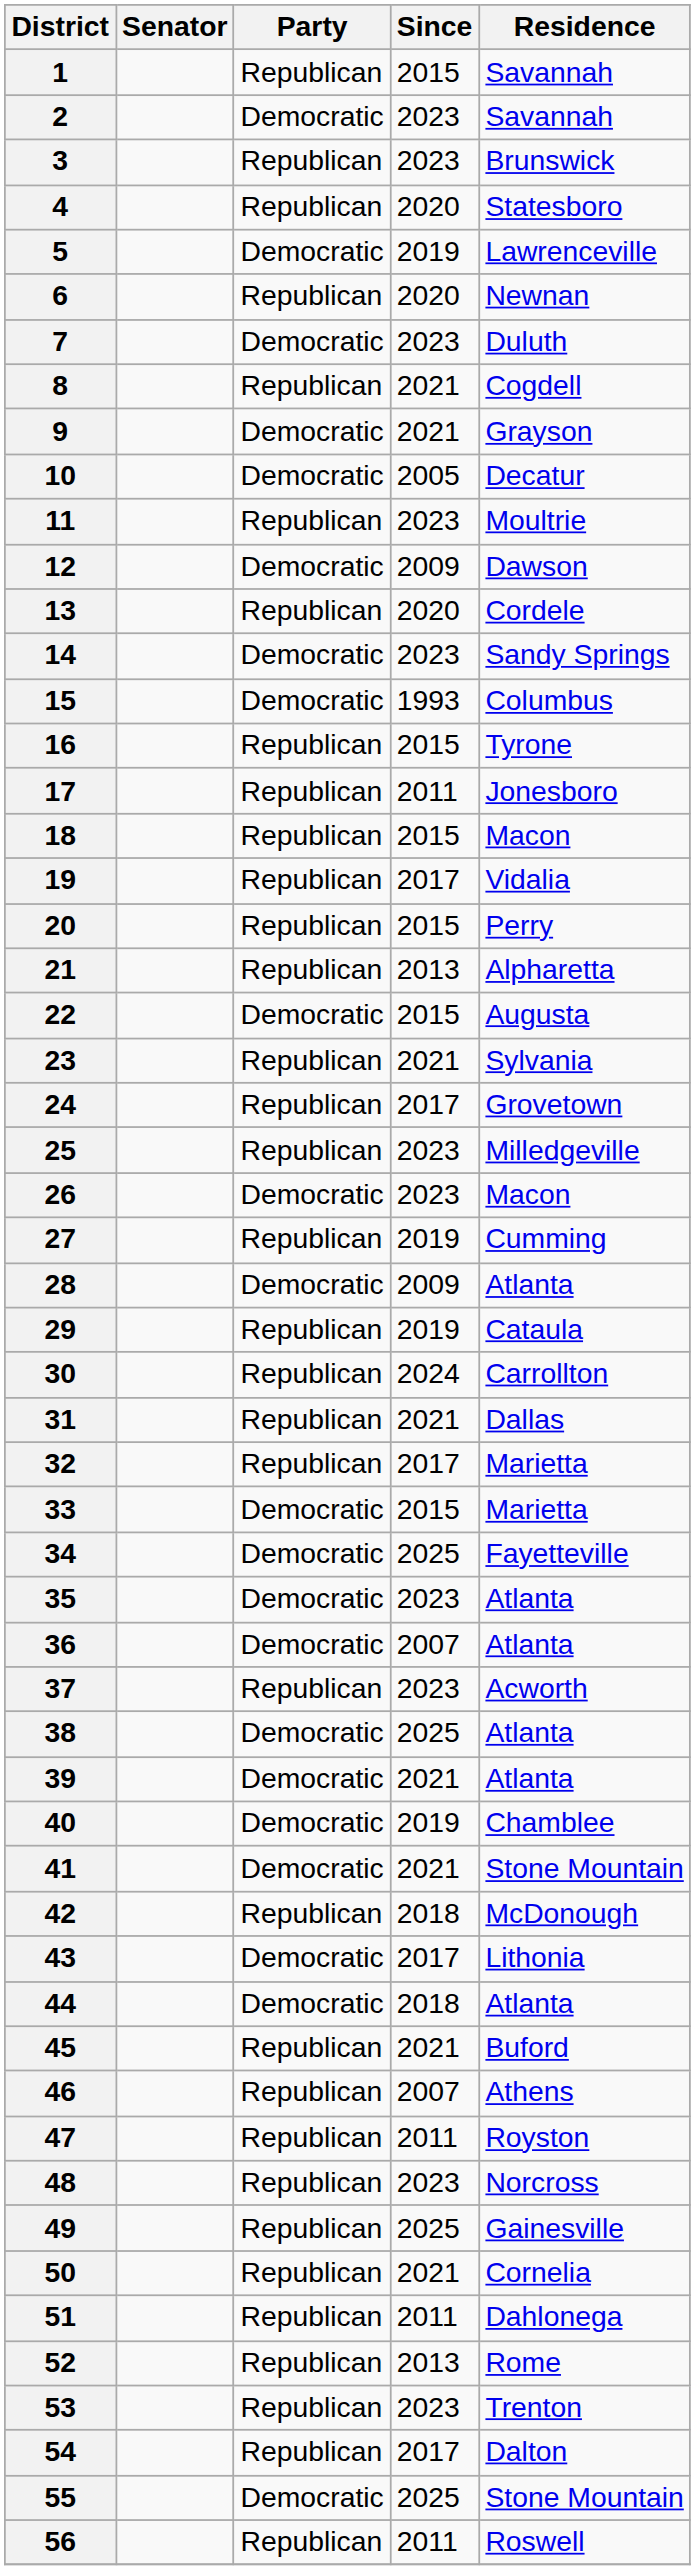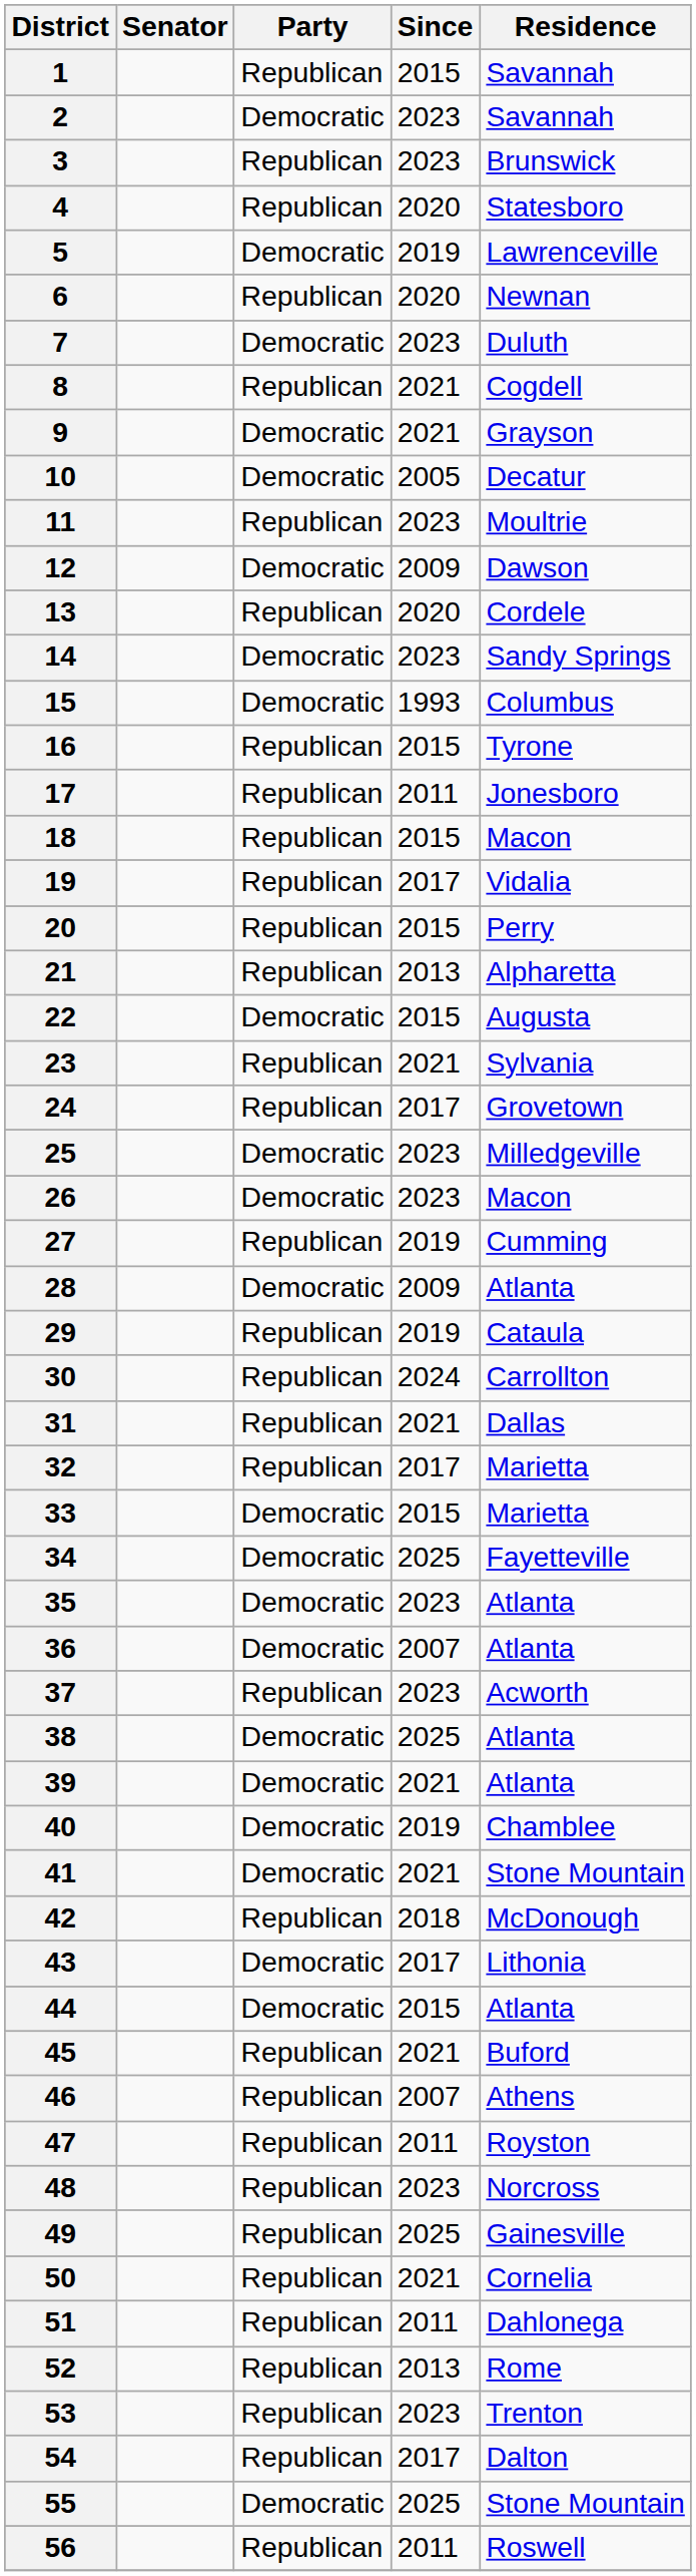25 | Party: Republican -> Democratic
44 | Since: 2018 -> 2015
